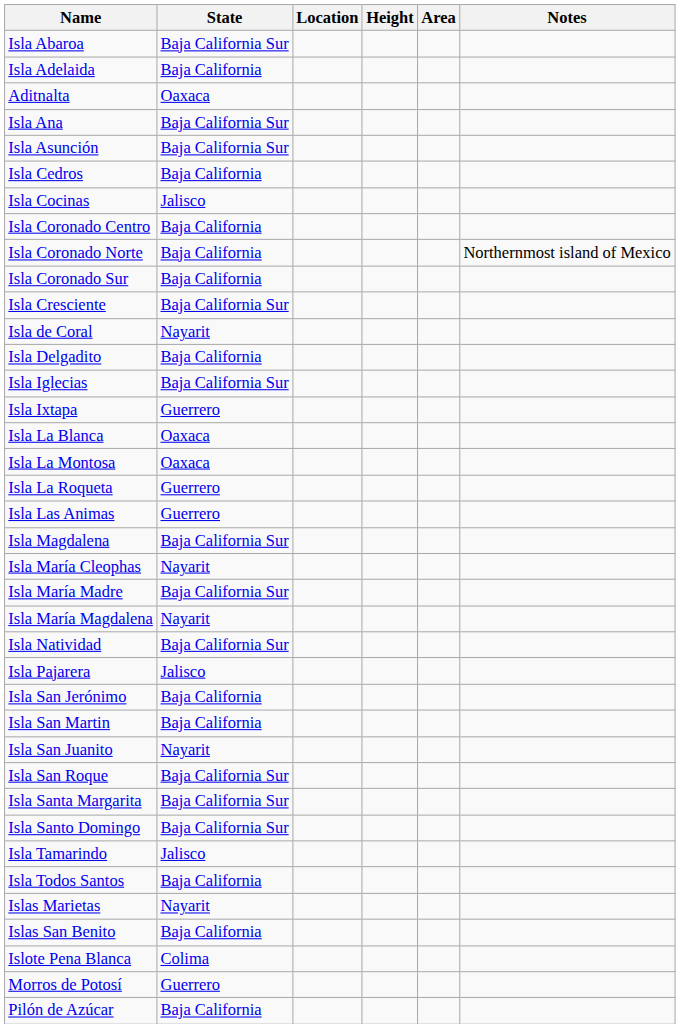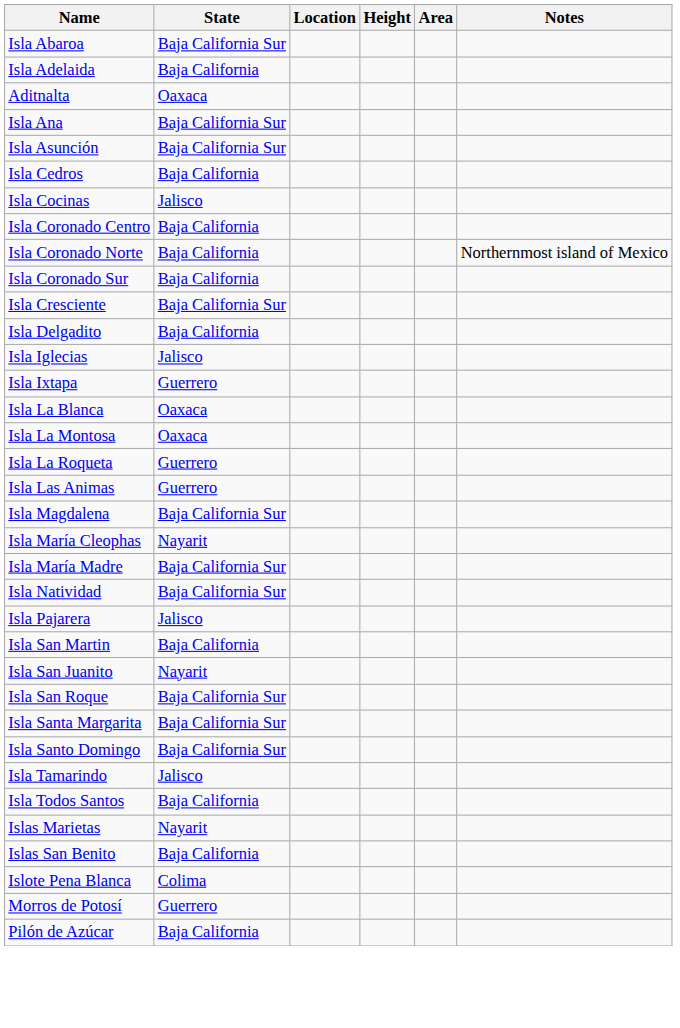- row: Isla de Coral | Nayarit
Isla Iglecias | State: Baja California Sur -> Jalisco
- row: Isla María Magdalena | Nayarit
- row: Isla San Jerónimo | Baja California
